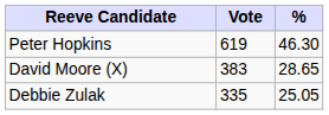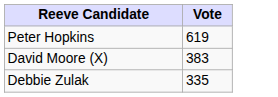- column: % | 46.30 | 28.65 | 25.05
